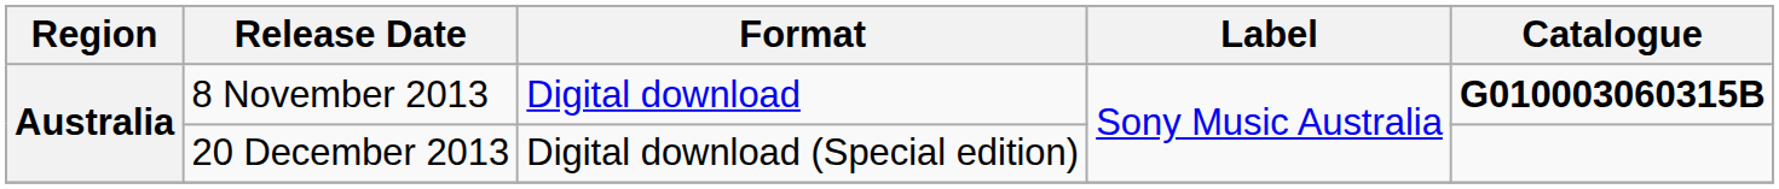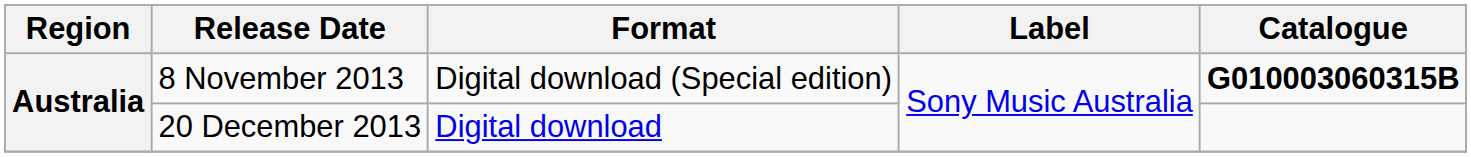8 November 2013 | Format: Digital download -> Digital download (Special edition)
20 December 2013 | Format: Digital download (Special edition) -> Digital download
